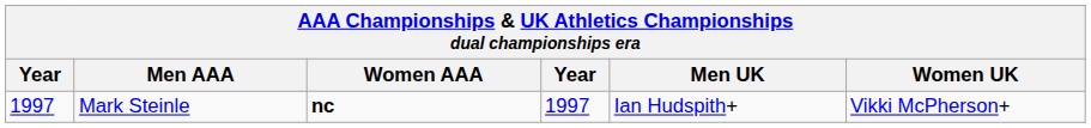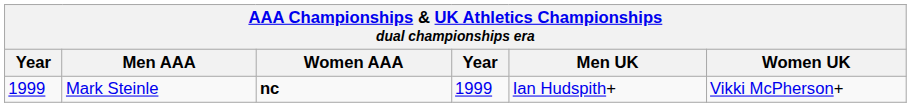Mark Steinle | column 1: 1997 -> 1999
Mark Steinle | column 4: 1997 -> 1999
